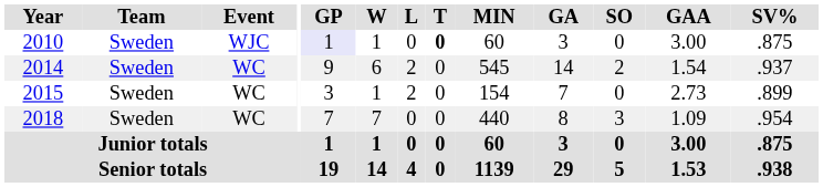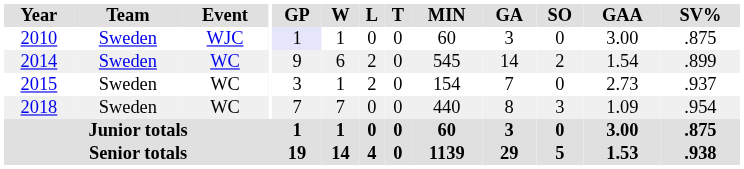2010 | T: bold -> normal
2014 | SV%: .937 -> .899
2015 | SV%: .899 -> .937
